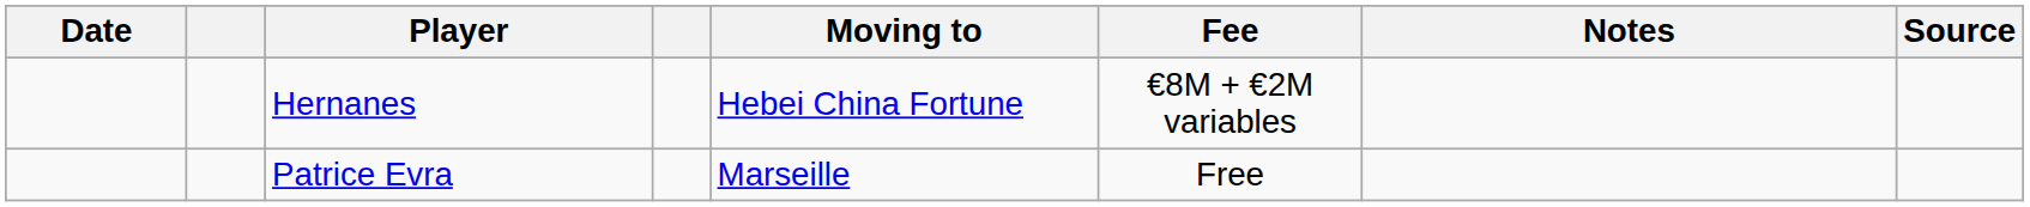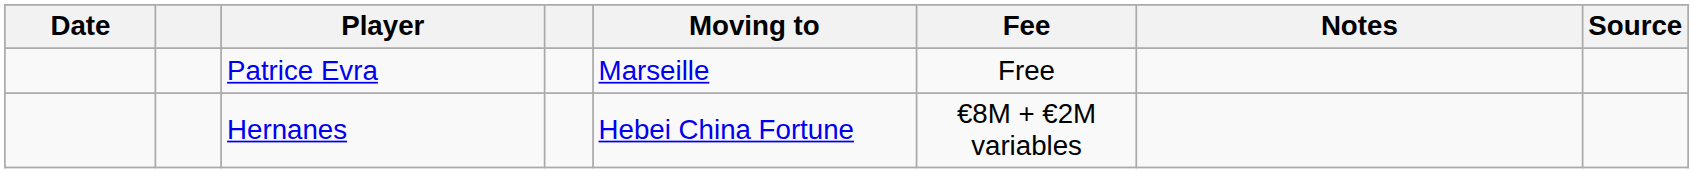rows swapped: Patrice Evra <-> Hernanes
